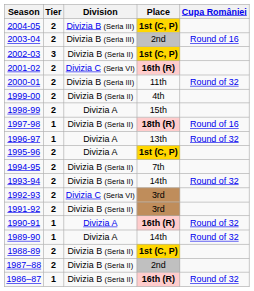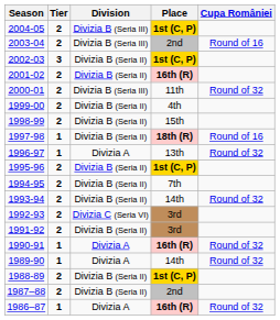2001-02 | Division: Divizia C (Seria VI) -> Divizia B (Seria II)
1998-99 | Division: Divizia A -> Divizia B (Seria II)
1995-96 | Division: Divizia A -> Divizia B (Seria II)
1986–87 | Division: Divizia B (Seria II) -> Divizia A
